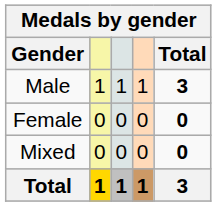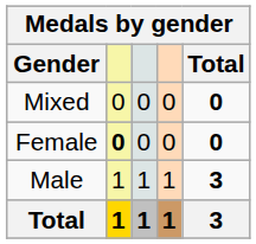rows swapped: Male <-> Mixed
Female | column 2: normal -> bold
